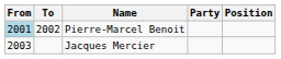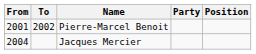Pierre-Marcel Benoit | From: lightblue background -> no background
Jacques Mercier | From: 2003 -> 2004
